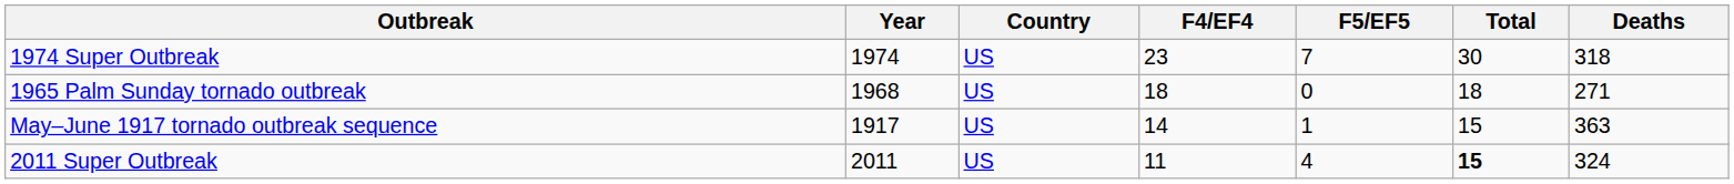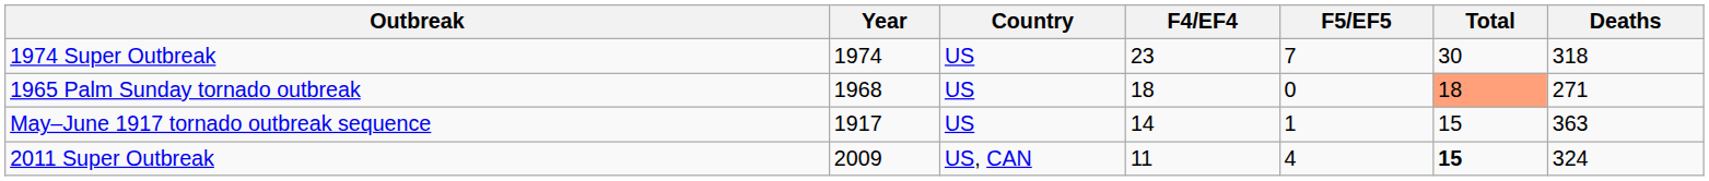1965 Palm Sunday tornado outbreak | Total: no background -> lightsalmon background
2011 Super Outbreak | Year: 2011 -> 2009
2011 Super Outbreak | Country: US -> US, CAN
